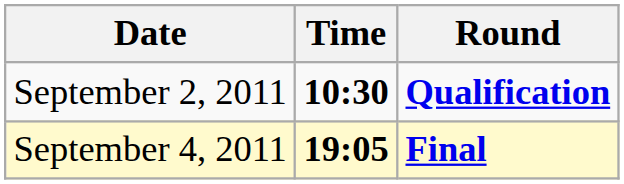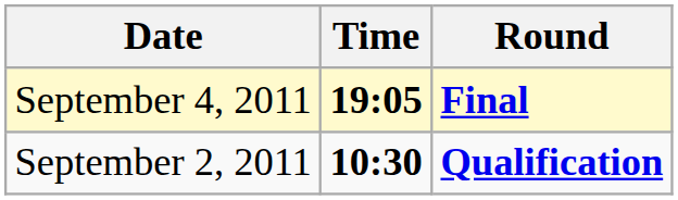rows swapped: September 2, 2011 <-> September 4, 2011
